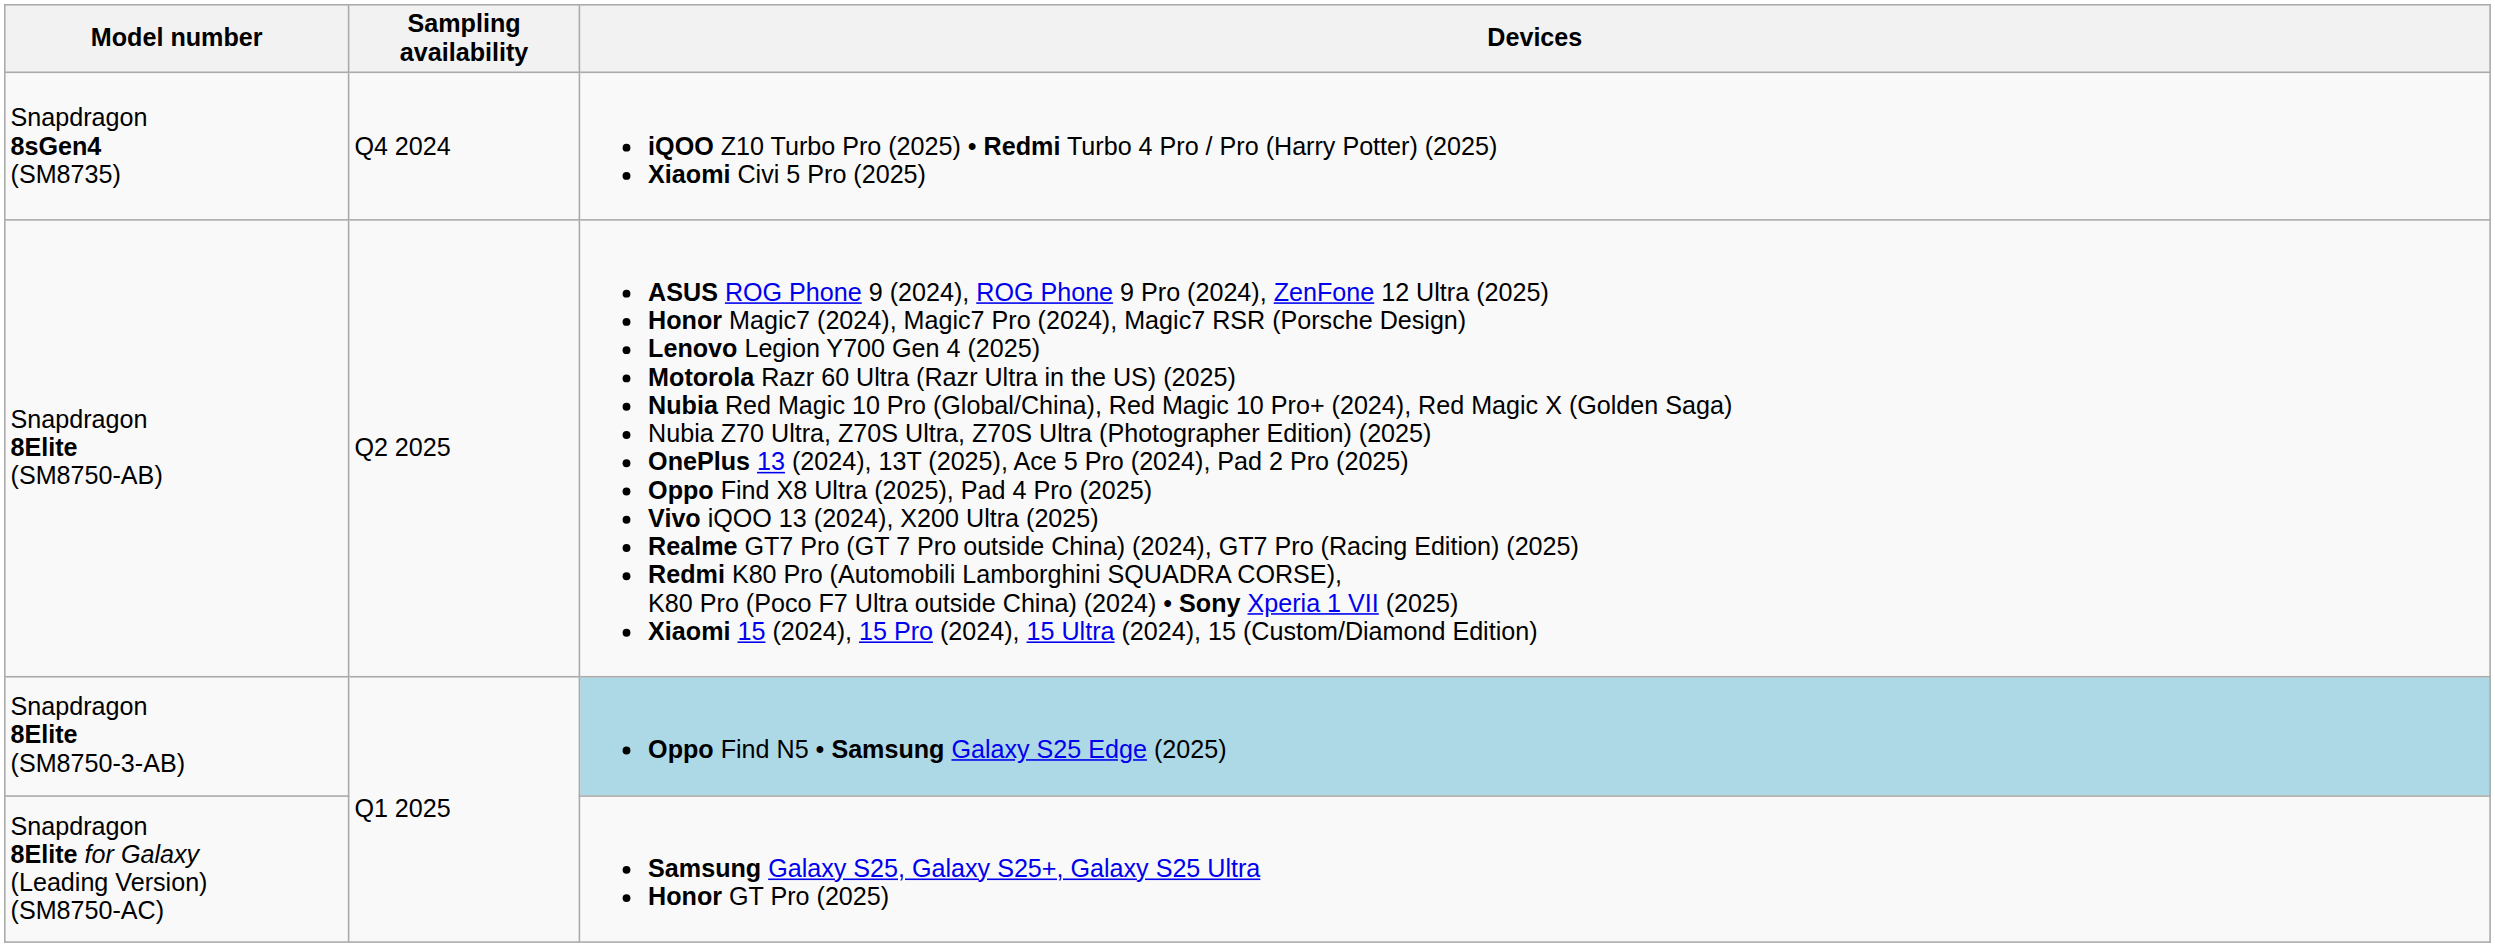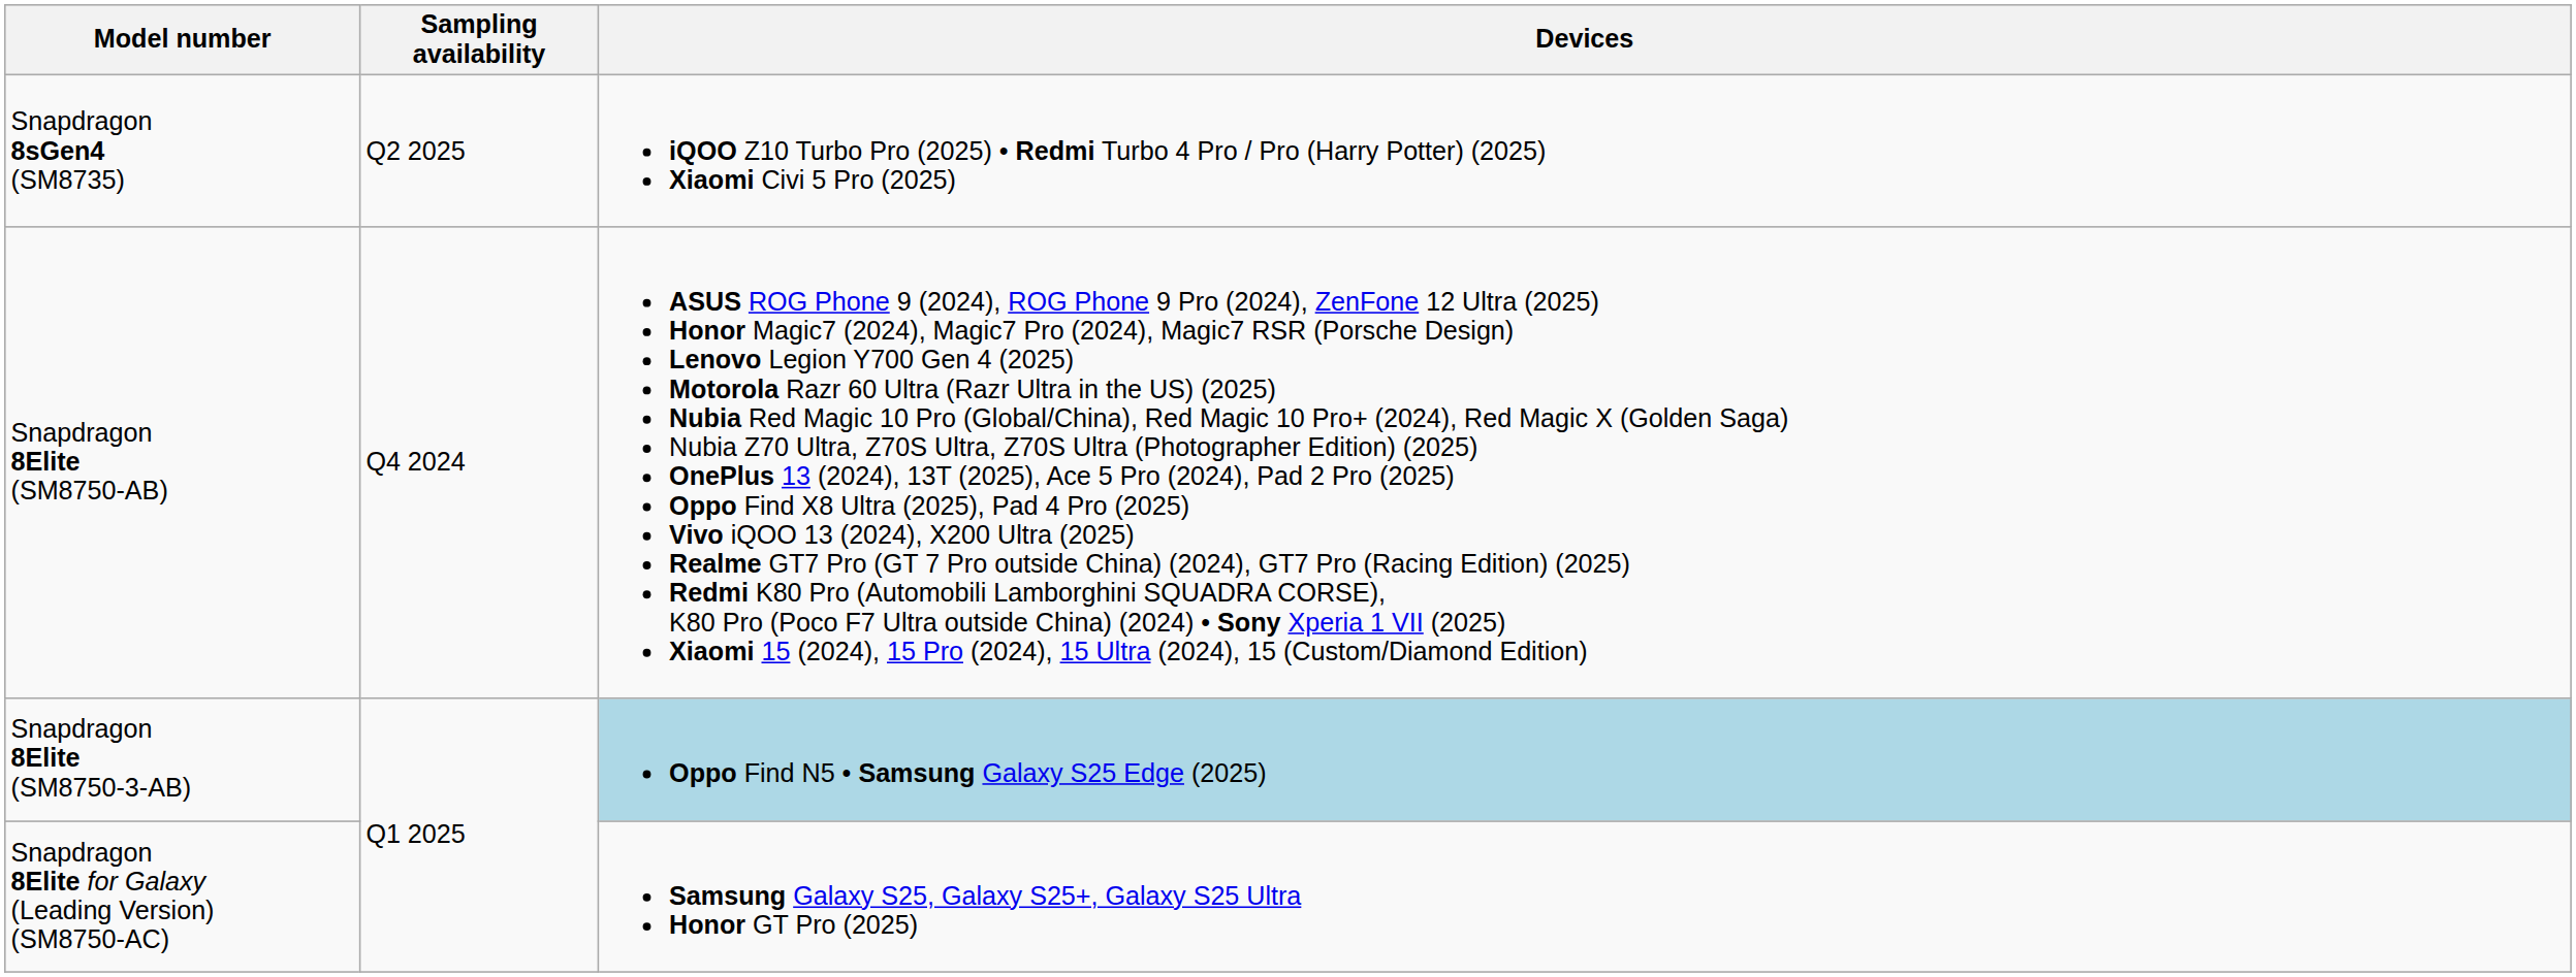Snapdragon 8sGen4 (SM8735) | Sampling availability: Q4 2024 -> Q2 2025
Snapdragon 8Elite (SM8750-AB) | Sampling availability: Q2 2025 -> Q4 2024
